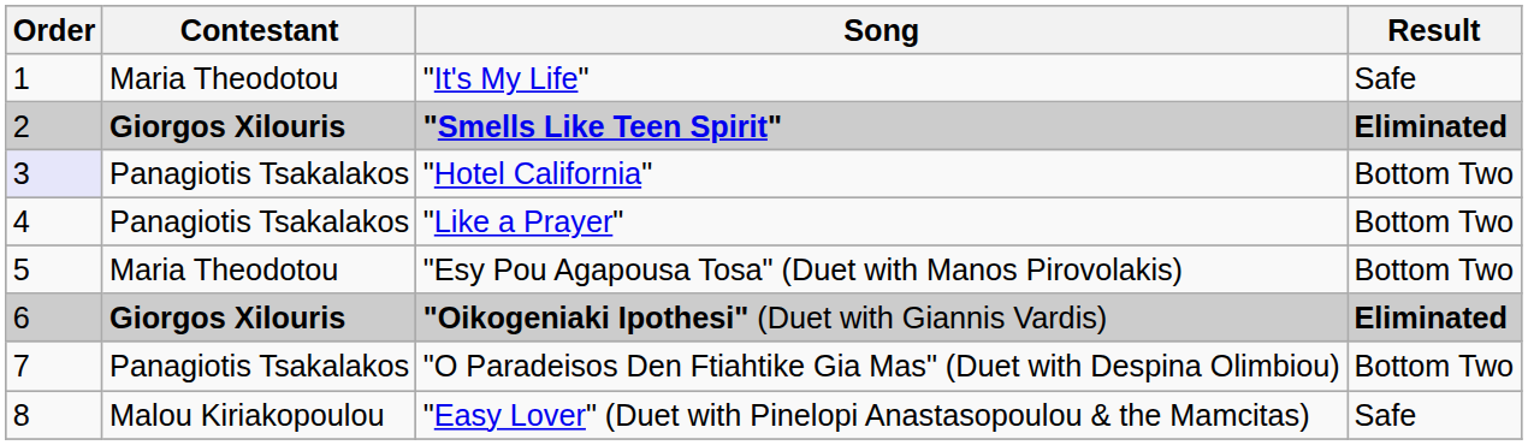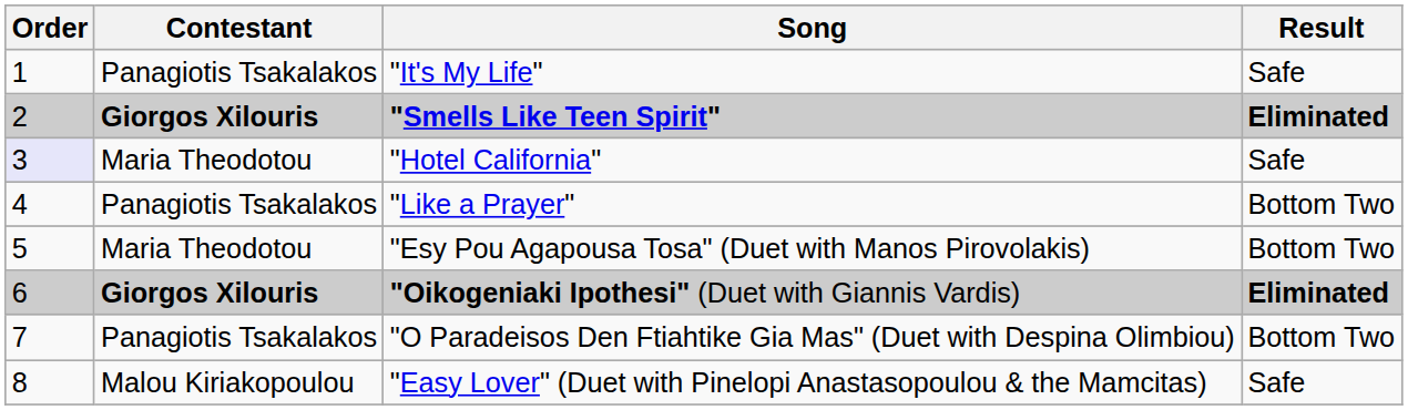"It's My Life" | Contestant: Maria Theodotou -> Panagiotis Tsakalakos
"Hotel California" | Contestant: Panagiotis Tsakalakos -> Maria Theodotou
"Hotel California" | Result: Bottom Two -> Safe
